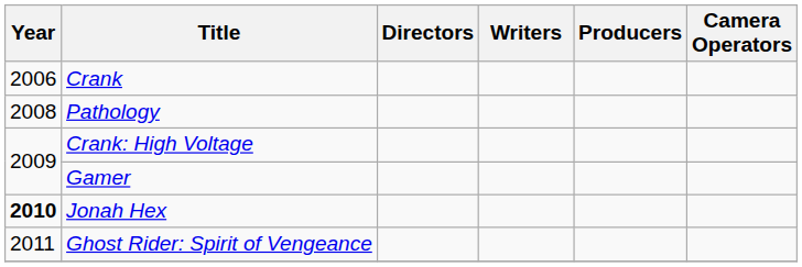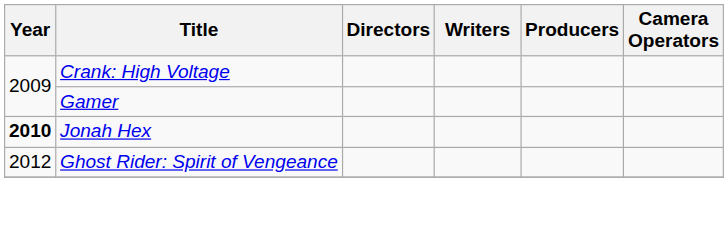- row: 2006 | Crank
- row: 2008 | Pathology
Ghost Rider: Spirit of Vengeance | Year: 2011 -> 2012
